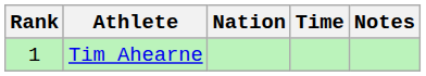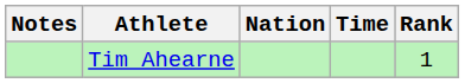columns swapped: Rank <-> Notes
